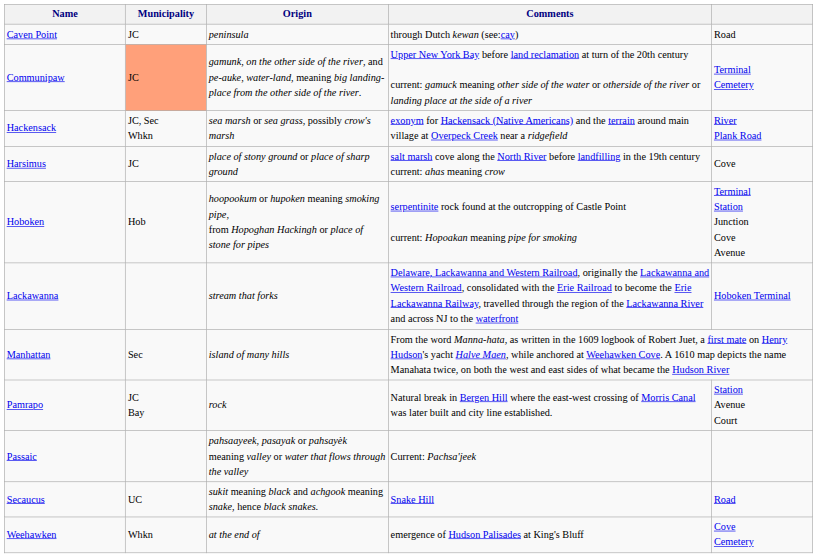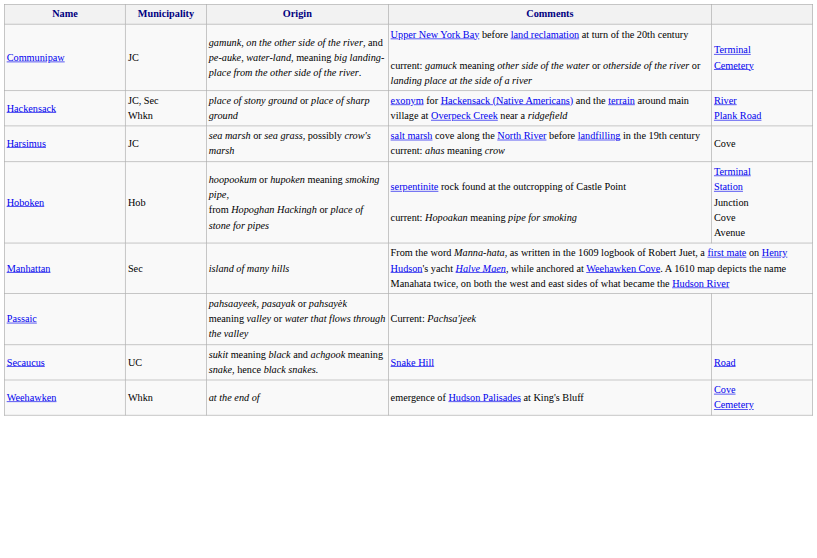- row: Caven Point | JC | peninsula | through Dutch kewan (see:cay) | Road
Communipaw | Municipality: lightsalmon background -> no background
Hackensack | Origin: sea marsh or sea grass, possibly crow's marsh -> place of stony ground or place of sharp ground
Harsimus | Origin: place of stony ground or place of sharp ground -> sea marsh or sea grass, possibly crow's marsh
- row: Lackawanna | stream that forks | Delaware, Lackawanna and Western Railroad, originally the Lackawanna and Western Railroad, consolidated with the Erie Railroad to become the Erie Lackawanna Railway, travelled through the region of the Lackawanna River and across NJ to the waterfront | Hoboken Terminal
- row: Pamrapo | JC Bay | rock | Natural break in Bergen Hill where the east-west crossing of Morris Canal was later built and city line established. | Station Avenue Court
